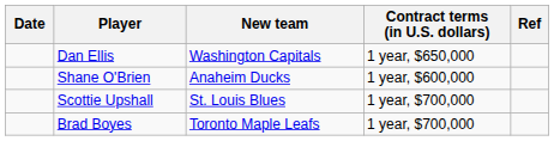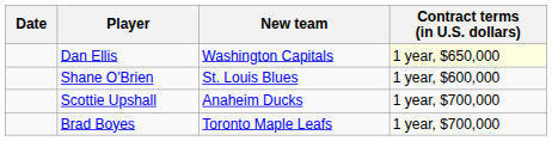- column: Ref
Dan Ellis | Contract terms (in U.S. dollars): no background -> lightyellow background
Shane O'Brien | New team: Anaheim Ducks -> St. Louis Blues
Scottie Upshall | New team: St. Louis Blues -> Anaheim Ducks
